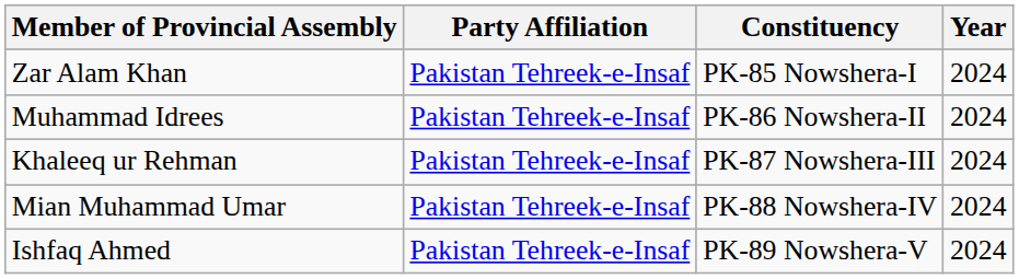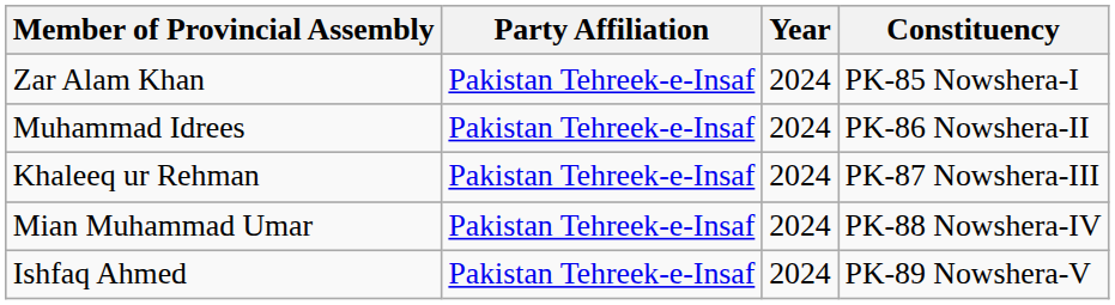columns swapped: Constituency <-> Year
